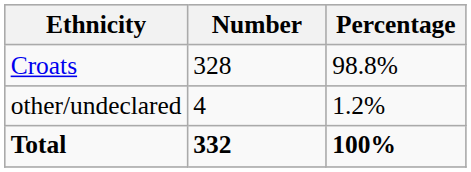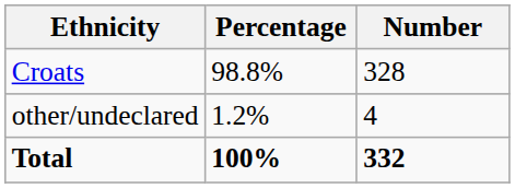columns swapped: Number <-> Percentage
